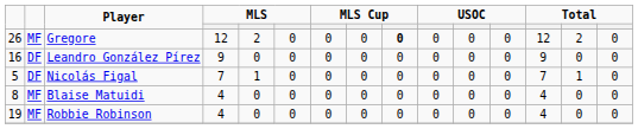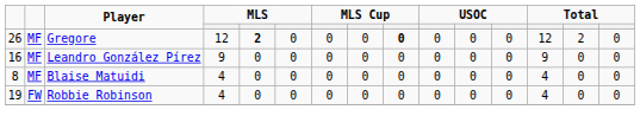Gregore | column 5: normal -> bold
Leandro González Pírez | column 2: DF -> MF
- row: 5 | DF | Nicolás Figal | 7 | 1 | 0 | 0 | 0 | 0 | 0 | 0 | 0 | 7 | 1 | 0
Robbie Robinson | column 2: MF -> FW
